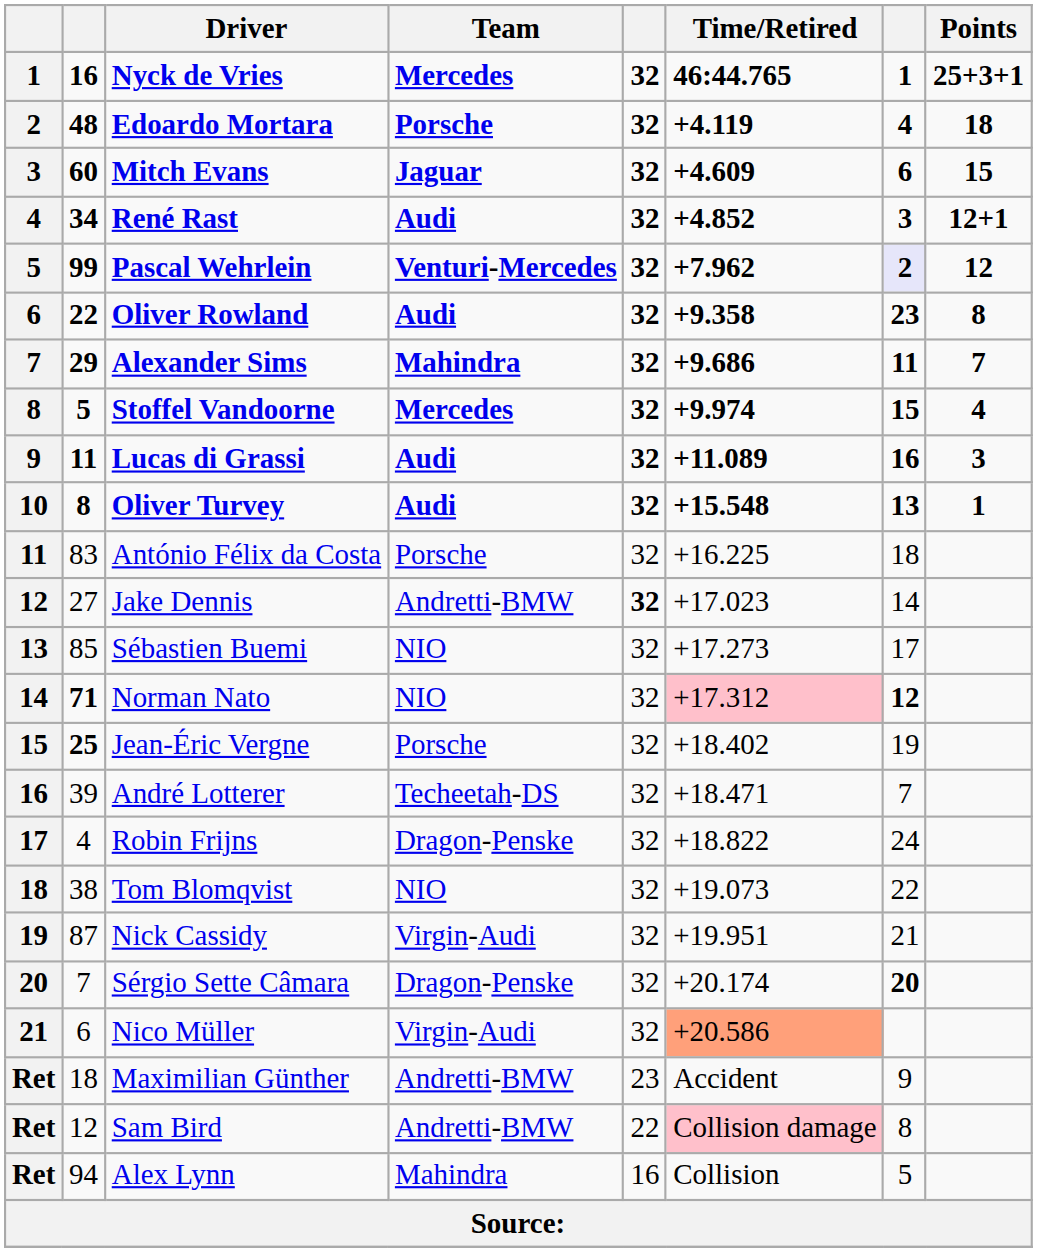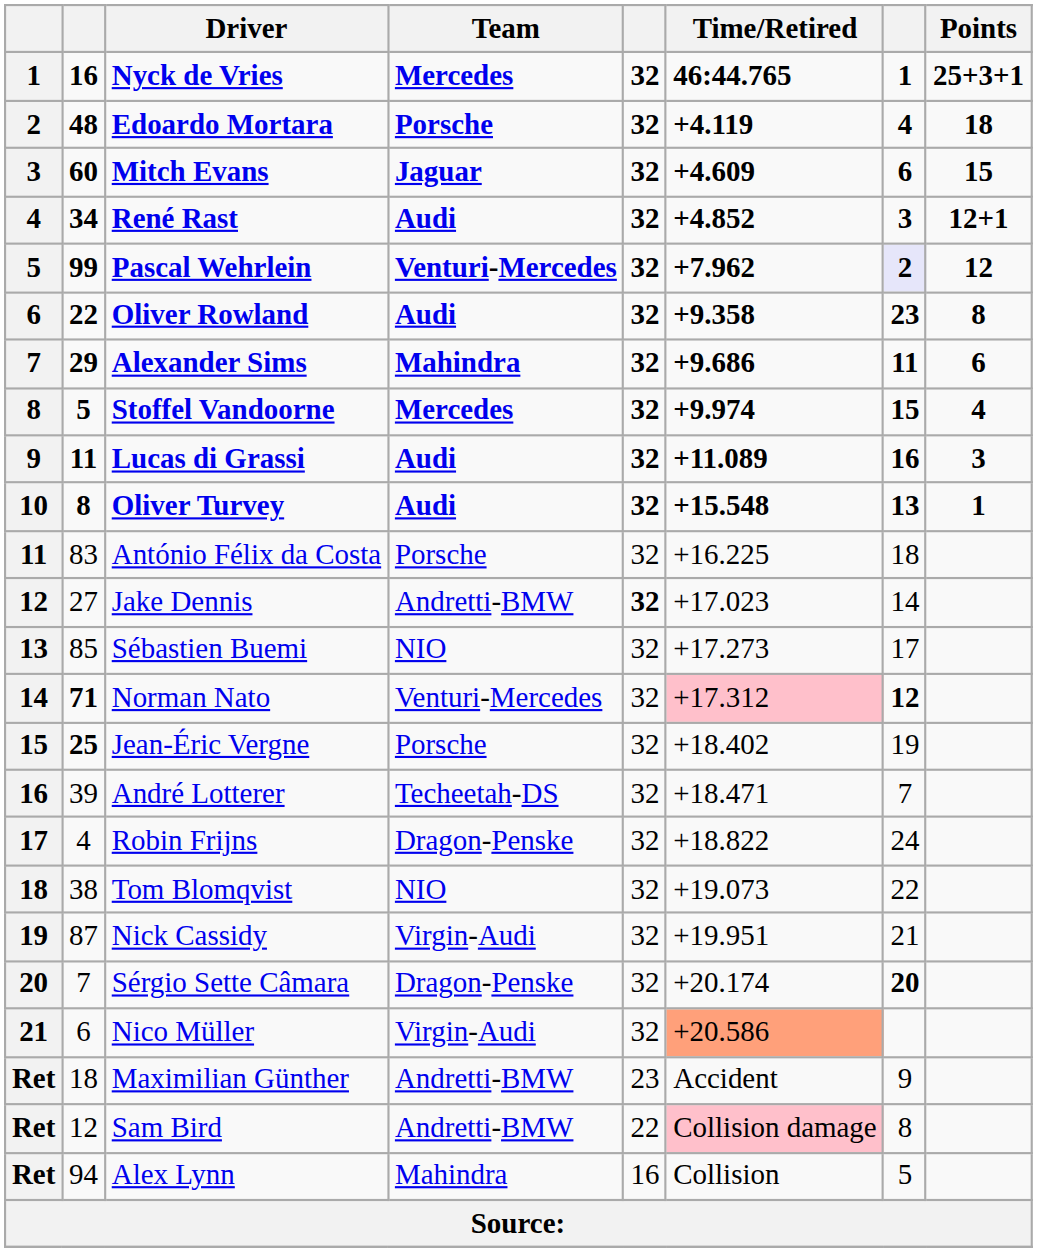Alexander Sims | Points: 7 -> 6
Norman Nato | Team: NIO -> Venturi-Mercedes
